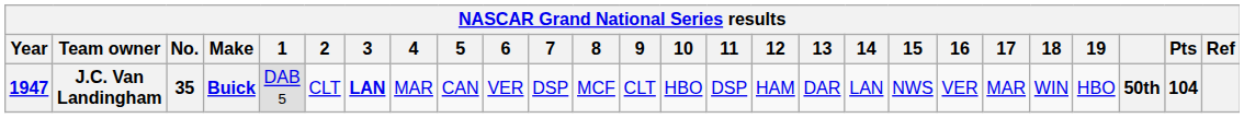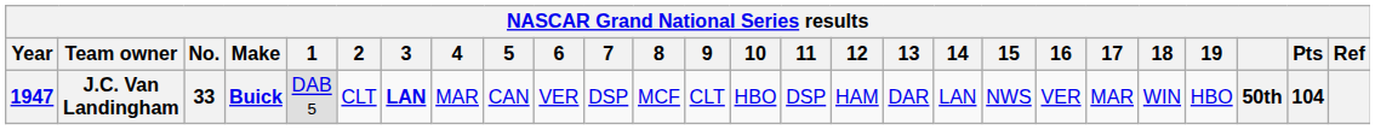J.C. Van Landingham | No.: 35 -> 33
